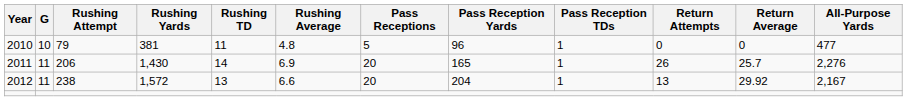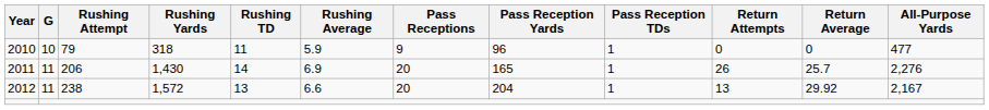2010 | Rushing Yards: 381 -> 318
2010 | Rushing Average: 4.8 -> 5.9
2010 | Pass Receptions: 5 -> 9
